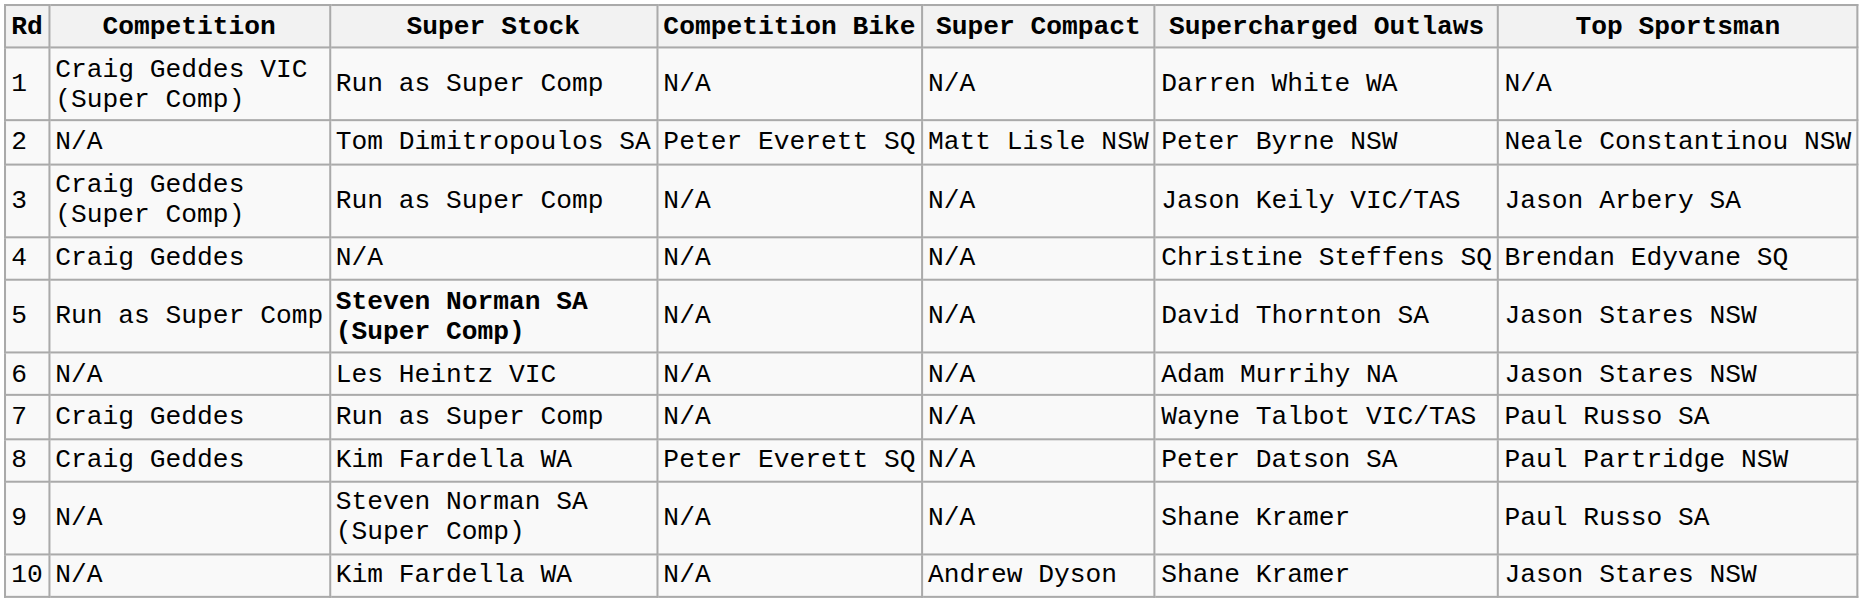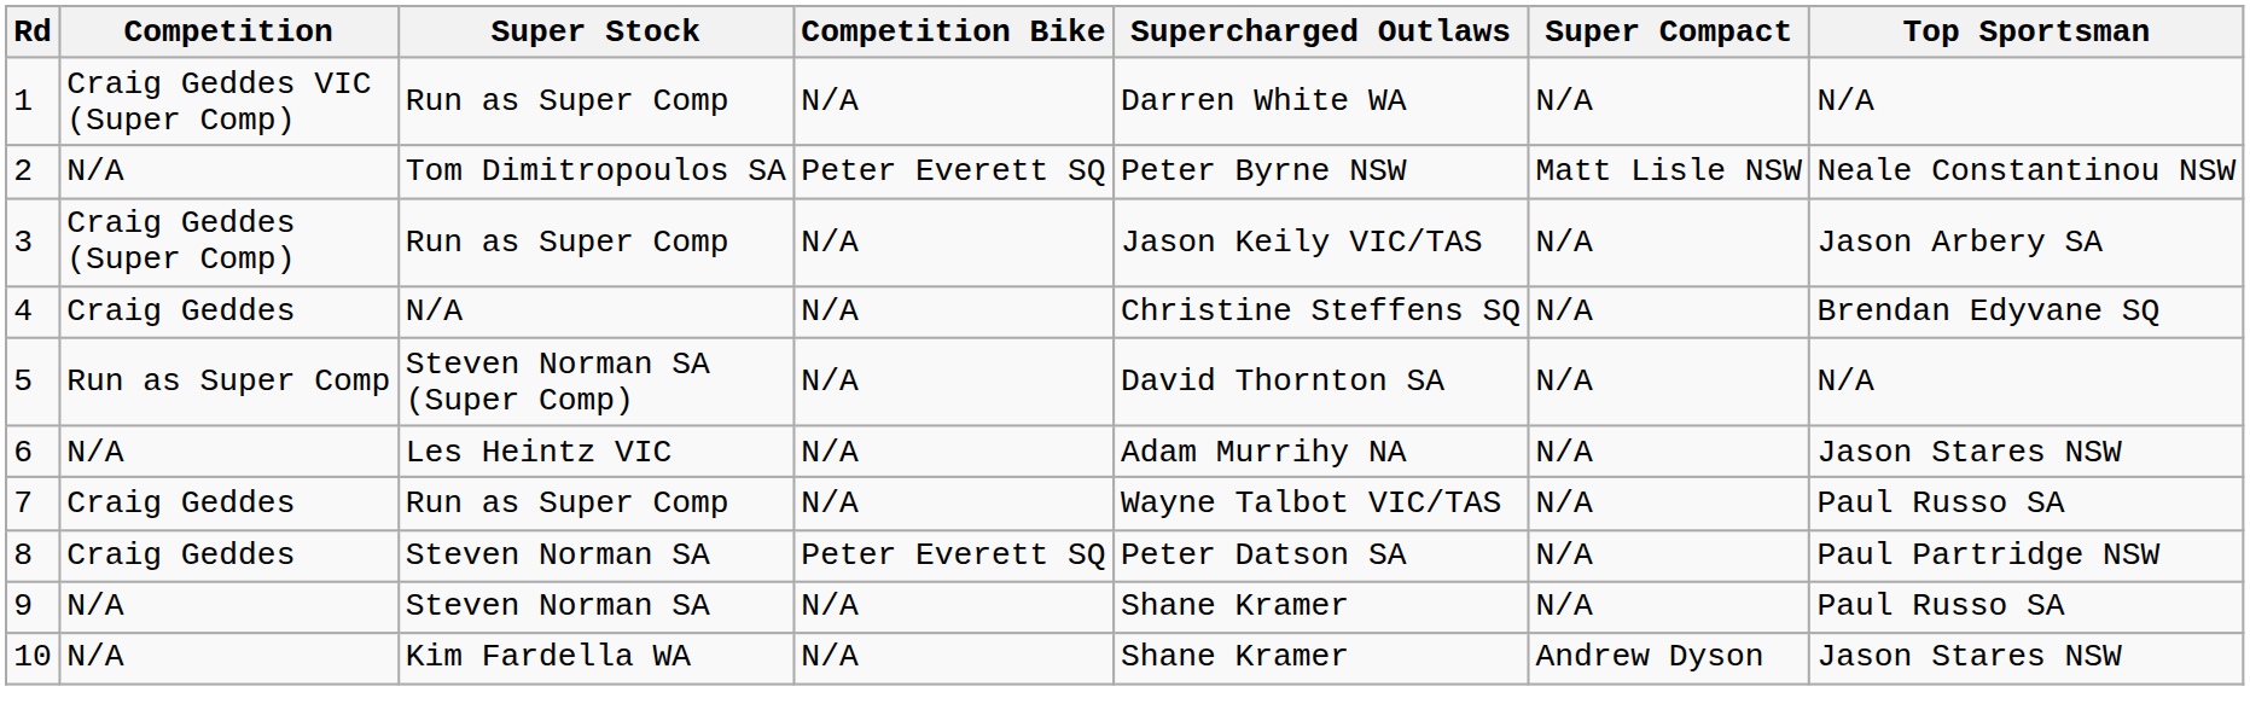columns swapped: Super Compact <-> Supercharged Outlaws
5 | Super Stock: bold -> normal
5 | Top Sportsman: Jason Stares NSW -> N/A
8 | Super Stock: Kim Fardella WA -> Steven Norman SA
9 | Super Stock: Steven Norman SA (Super Comp) -> Steven Norman SA
